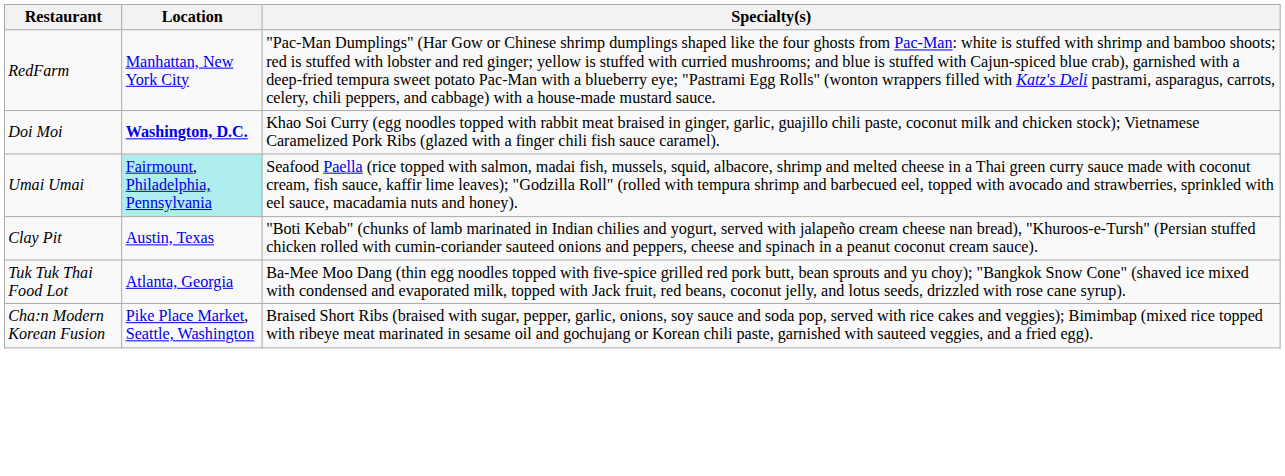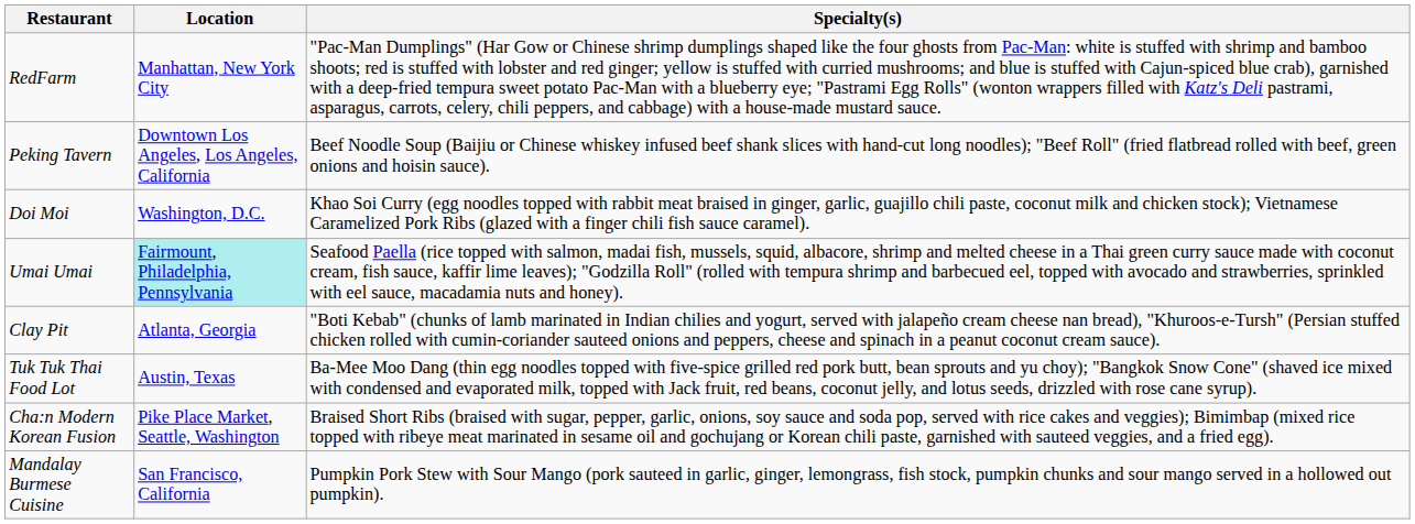+ row: Peking Tavern | Downtown Los Angeles, Los Angeles, California | Beef Noodle Soup (Baijiu or Chinese whiskey infused beef shank slices with hand-cut long noodles); "Beef Roll" (fried flatbread rolled with beef, green onions and hoisin sauce).
Doi Moi | Location: bold -> normal
Clay Pit | Location: Austin, Texas -> Atlanta, Georgia
Tuk Tuk Thai Food Lot | Location: Atlanta, Georgia -> Austin, Texas
+ row: Mandalay Burmese Cuisine | San Francisco, California | Pumpkin Pork Stew with Sour Mango (pork sauteed in garlic, ginger, lemongrass, fish stock, pumpkin chunks and sour mango served in a hollowed out pumpkin).
